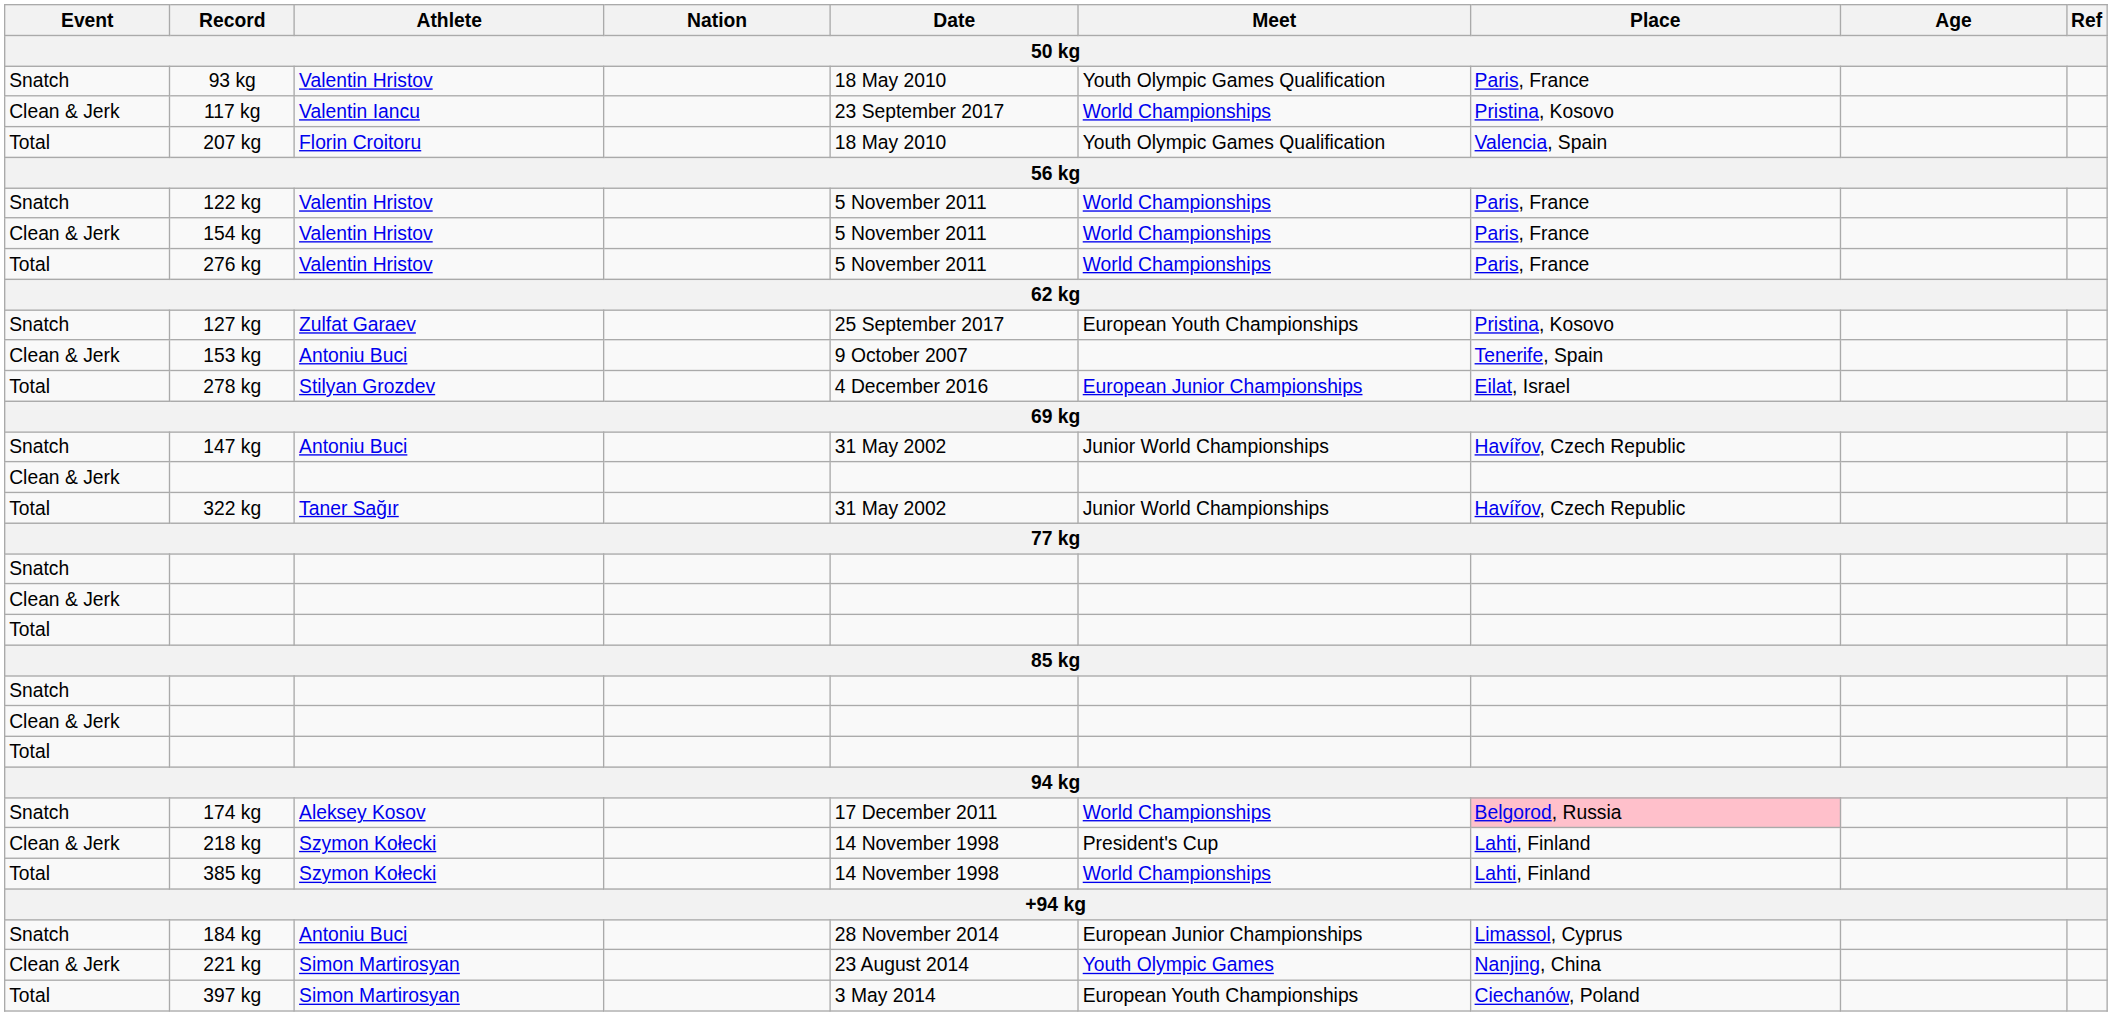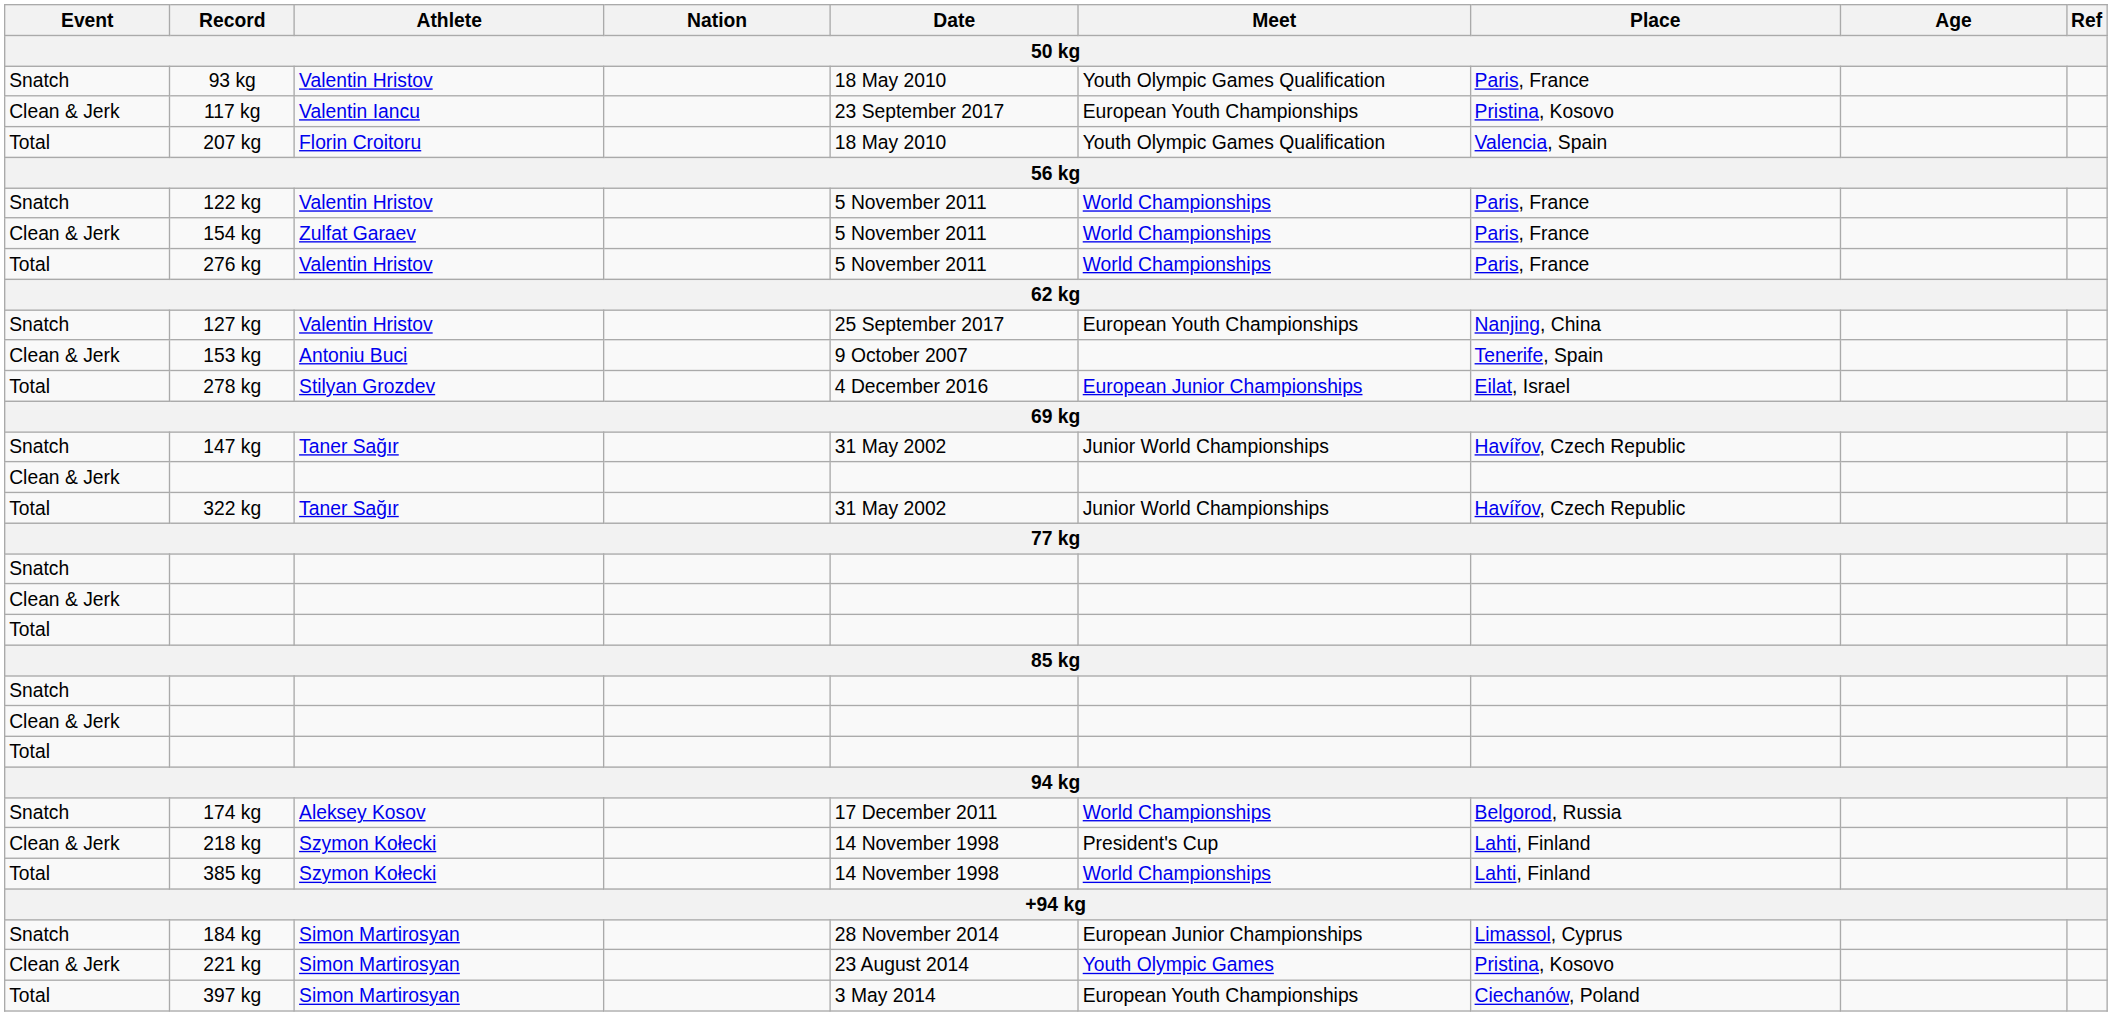117 kg | Meet: World Championships -> European Youth Championships
154 kg | Athlete: Valentin Hristov -> Zulfat Garaev
127 kg | Athlete: Zulfat Garaev -> Valentin Hristov
127 kg | Place: Pristina, Kosovo -> Nanjing, China
147 kg | Athlete: Antoniu Buci -> Taner Sağır
174 kg | Place: pink background -> no background
184 kg | Athlete: Antoniu Buci -> Simon Martirosyan
221 kg | Place: Nanjing, China -> Pristina, Kosovo
